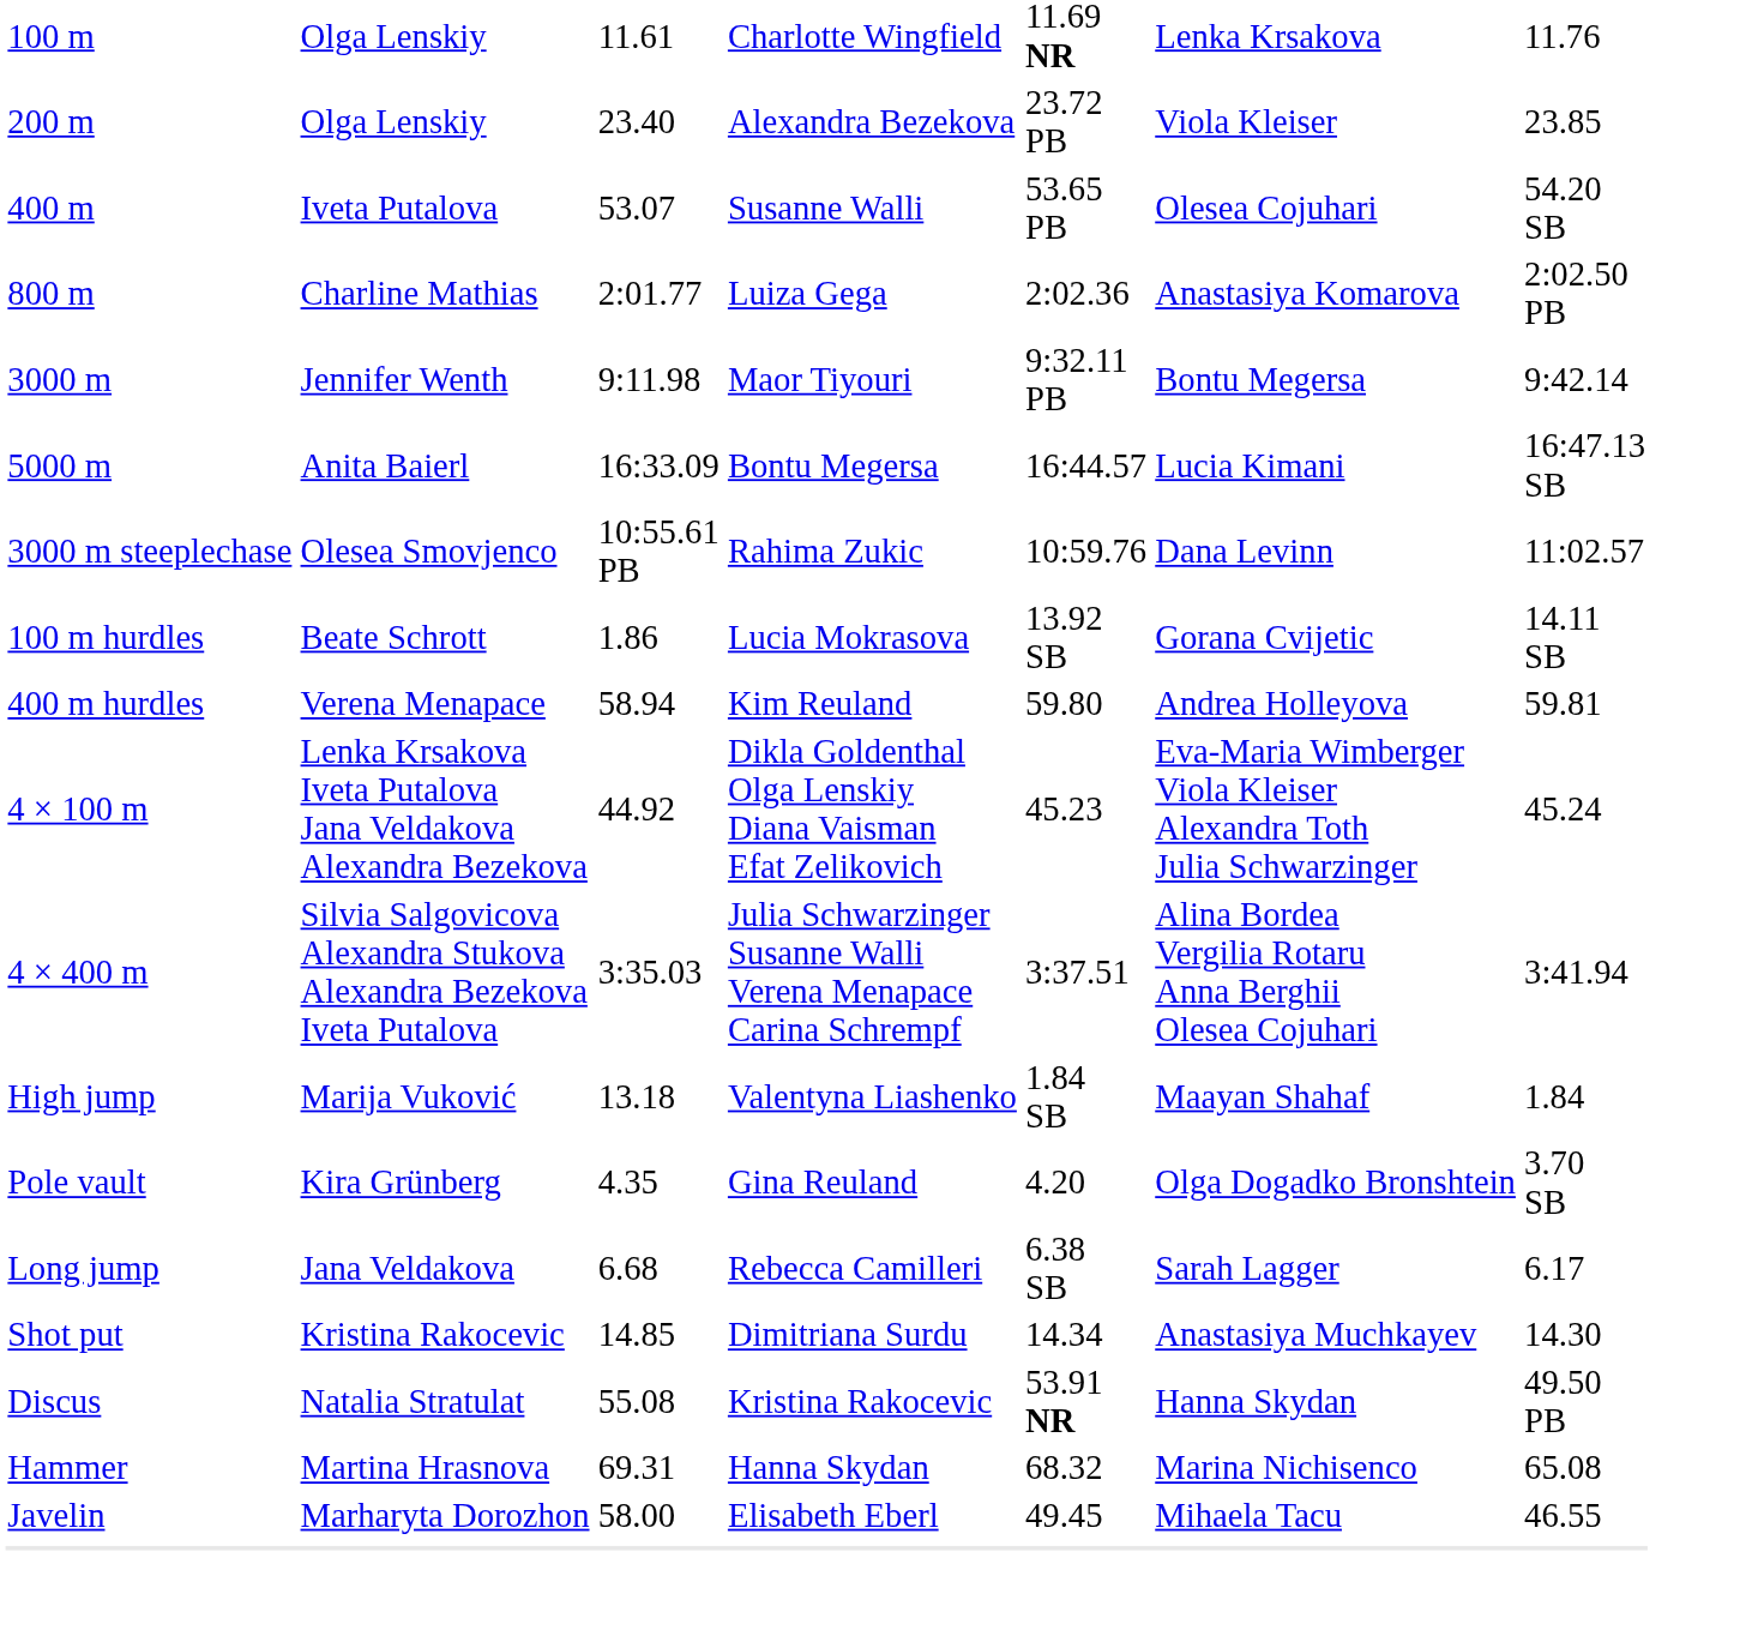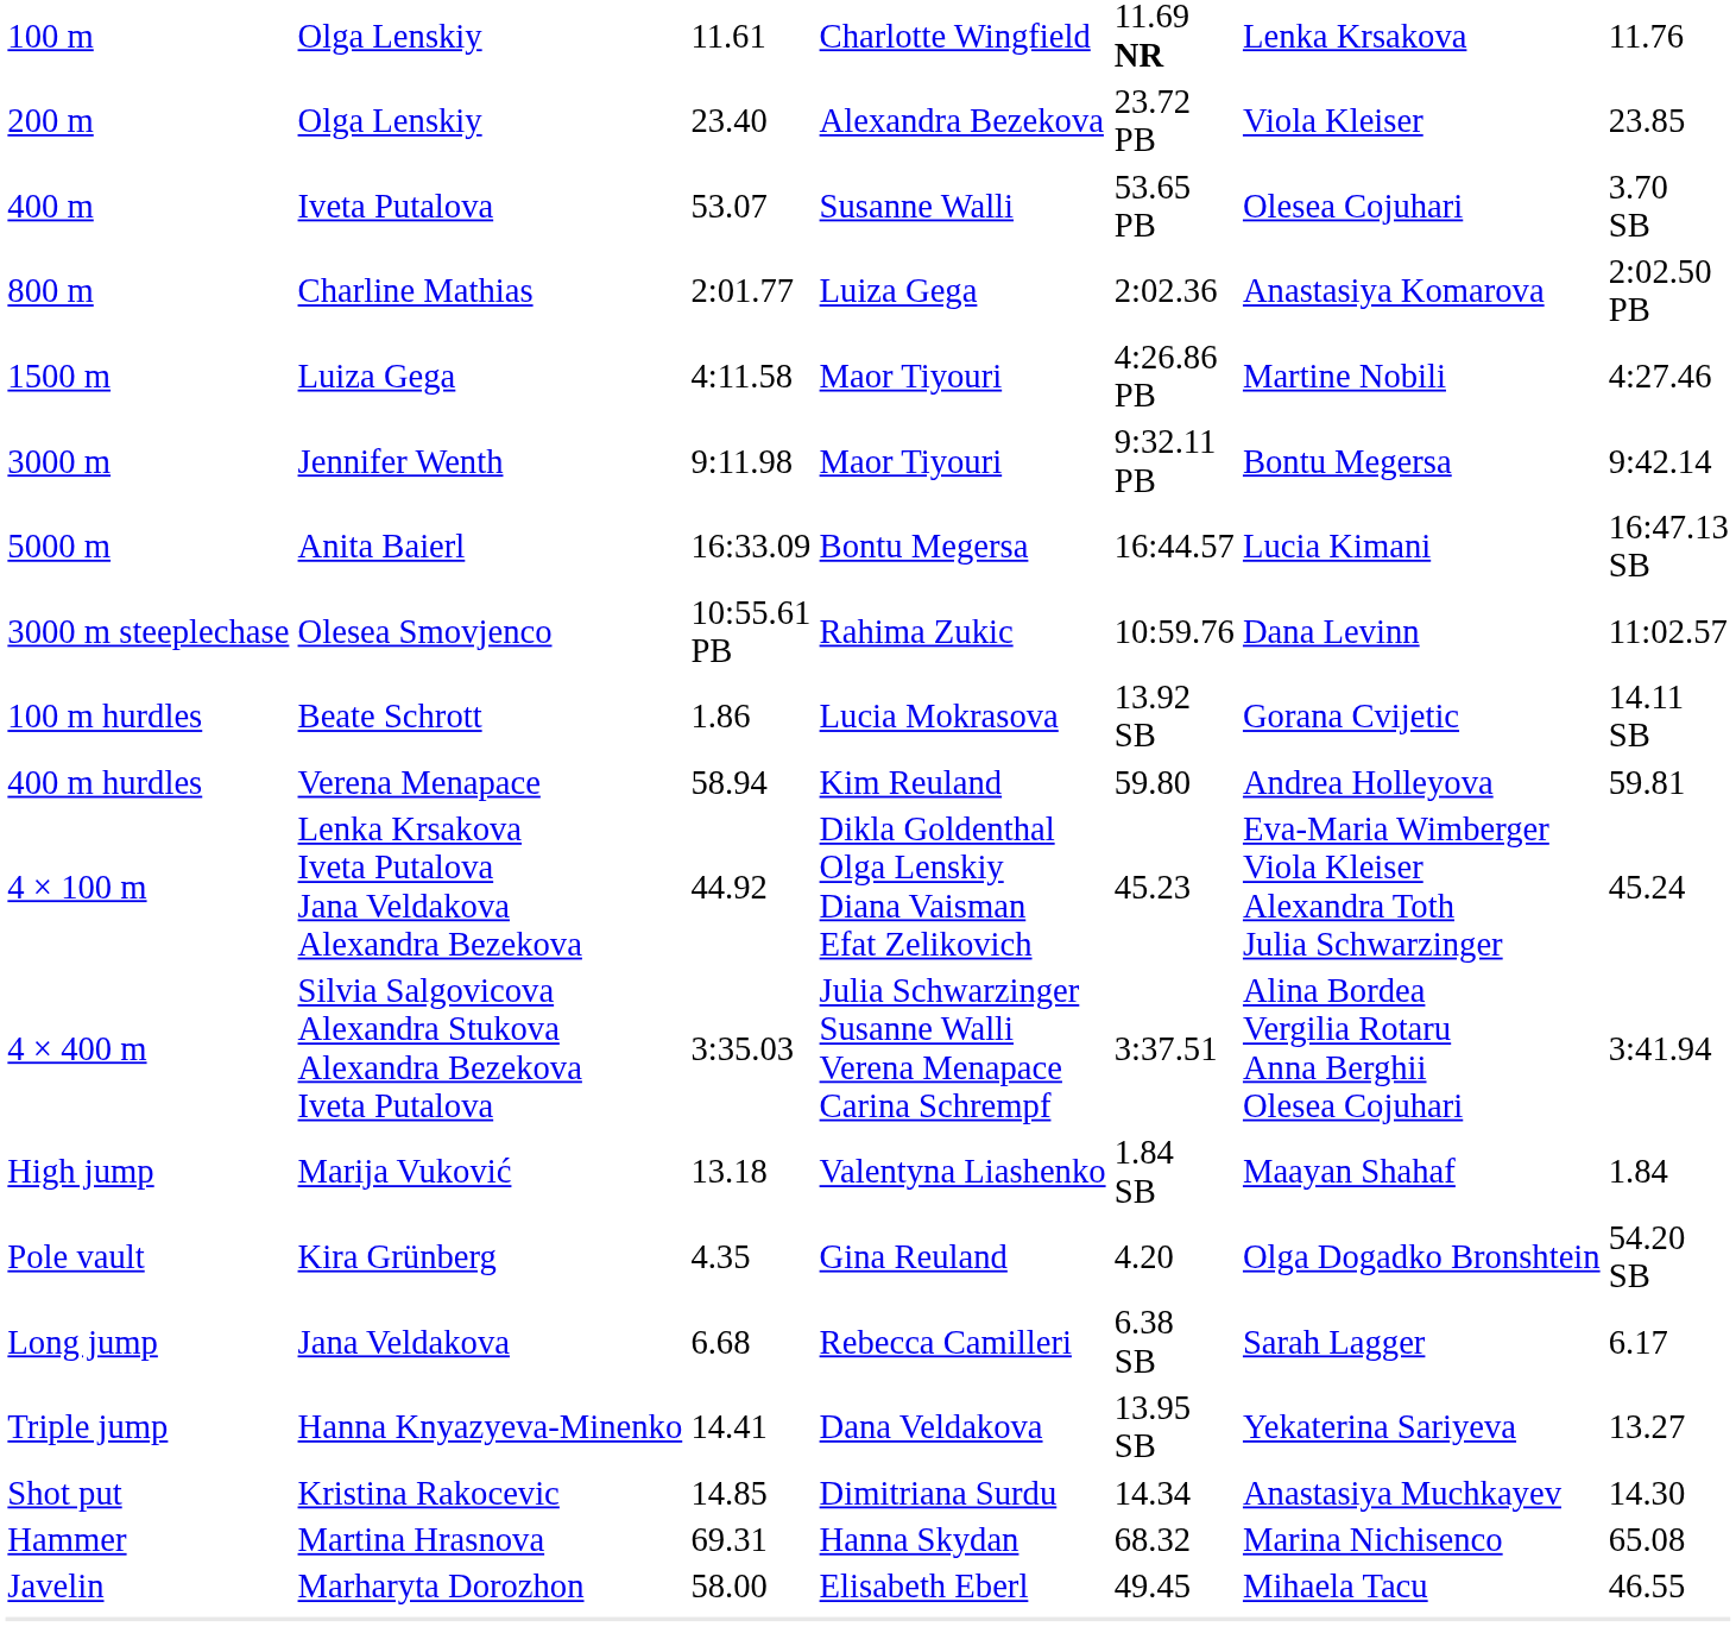400 m | column 7: 54.20 SB -> 3.70 SB
+ row: 1500 m | Luiza Gega | 4:11.58 | Maor Tiyouri | 4:26.86 PB | Martine Nobili | 4:27.46
Pole vault | column 7: 3.70 SB -> 54.20 SB
+ row: Triple jump | Hanna Knyazyeva-Minenko | 14.41 | Dana Veldakova | 13.95 SB | Yekaterina Sariyeva | 13.27
- row: Discus | Natalia Stratulat | 55.08 | Kristina Rakocevic | 53.91 NR | Hanna Skydan | 49.50 PB
